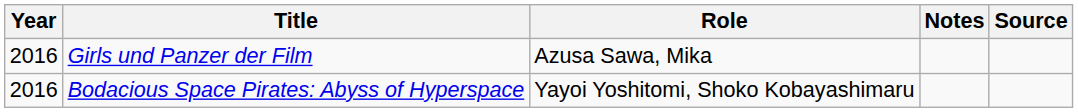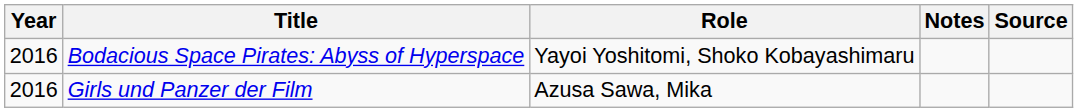rows swapped: Bodacious Space Pirates: Abyss of Hyperspace <-> Girls und Panzer der Film
